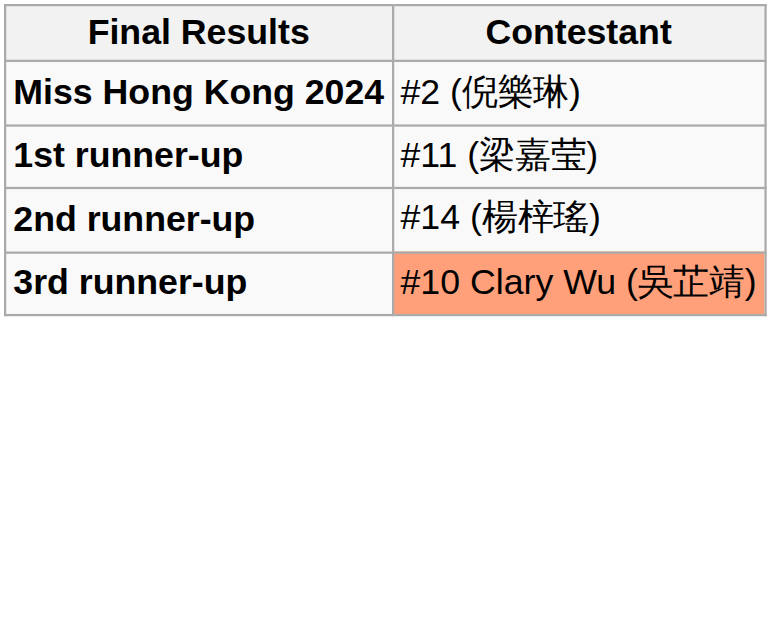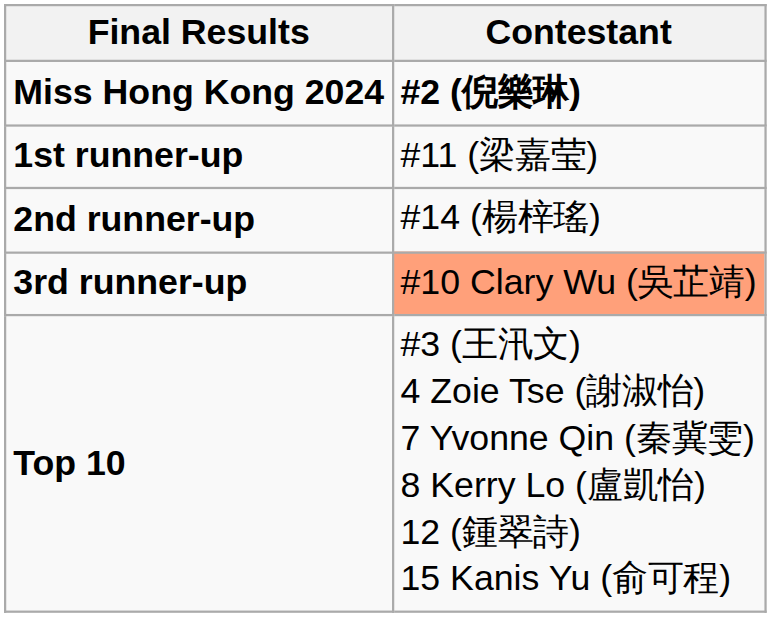Miss Hong Kong 2024 | Contestant: normal -> bold
+ row: Top 10 | #3 (王汛文) 4 Zoie Tse (謝淑怡) 7 Yvonne Qin (秦冀雯) 8 Kerry Lo (盧凱怡) 12 (鍾翠詩) 15 Kanis Yu (俞可程)
